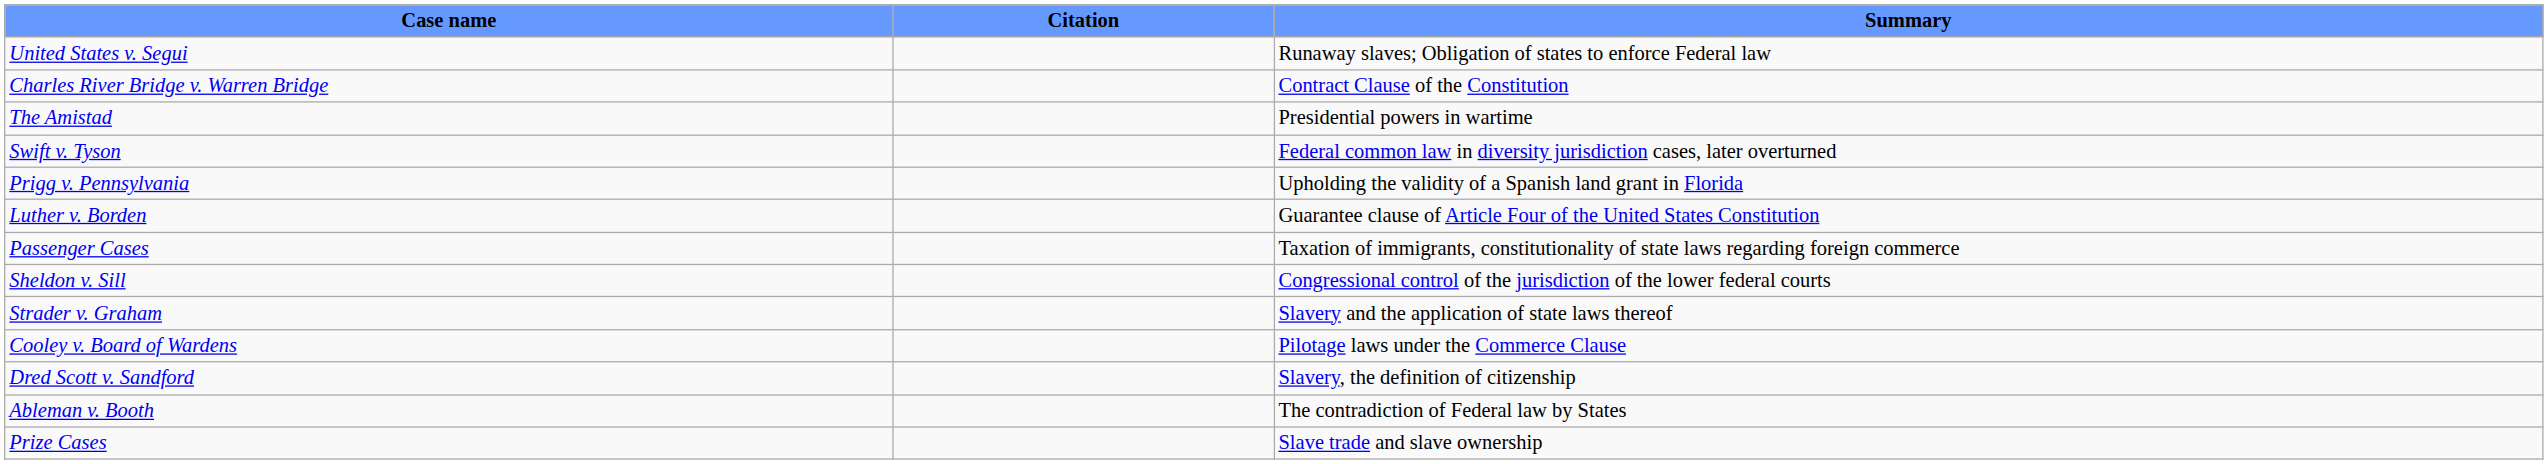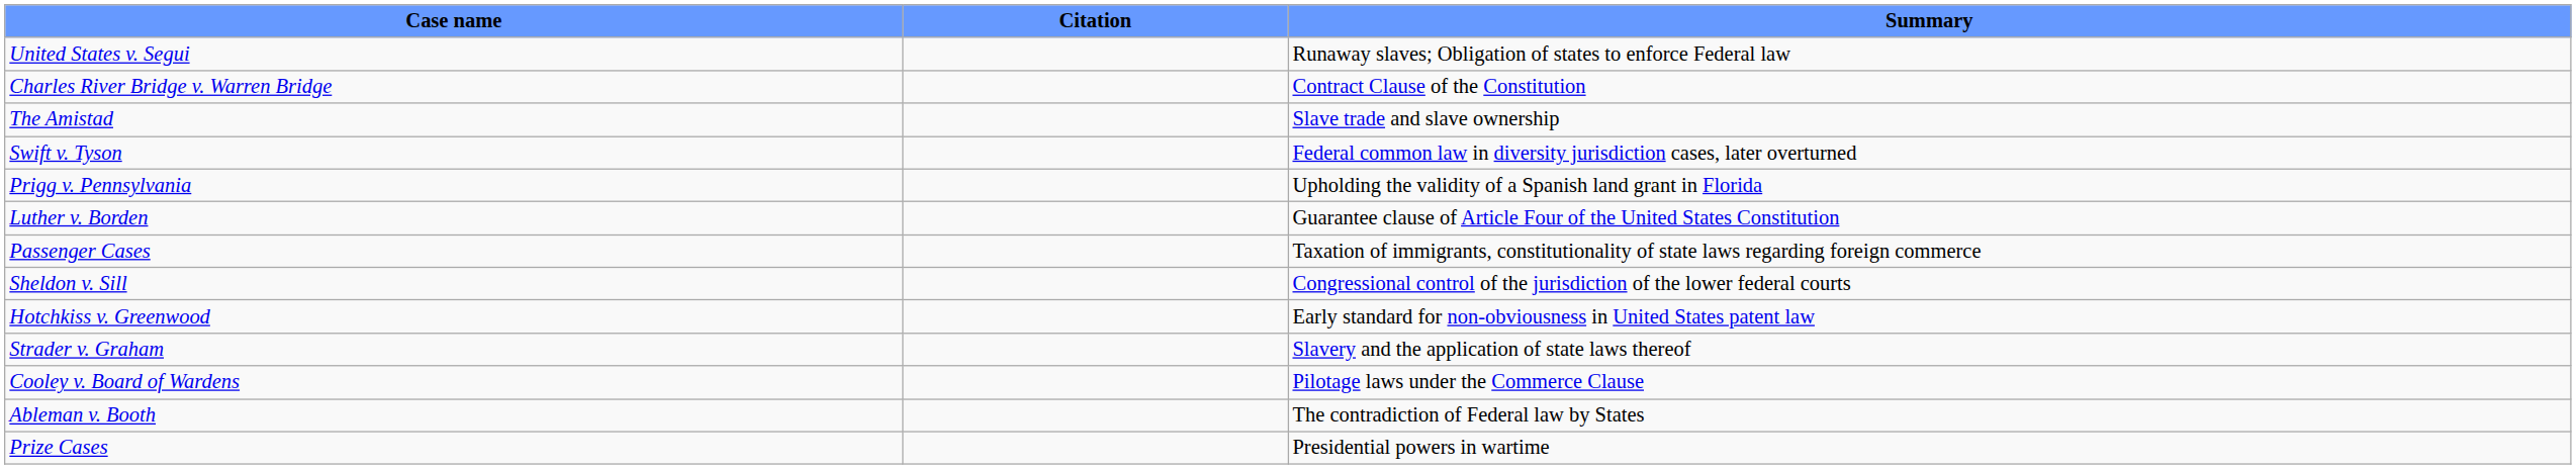The Amistad | Summary: Presidential powers in wartime -> Slave trade and slave ownership
+ row: Hotchkiss v. Greenwood | Early standard for non-obviousness in United States patent law
- row: Dred Scott v. Sandford | Slavery, the definition of citizenship
Prize Cases | Summary: Slave trade and slave ownership -> Presidential powers in wartime
